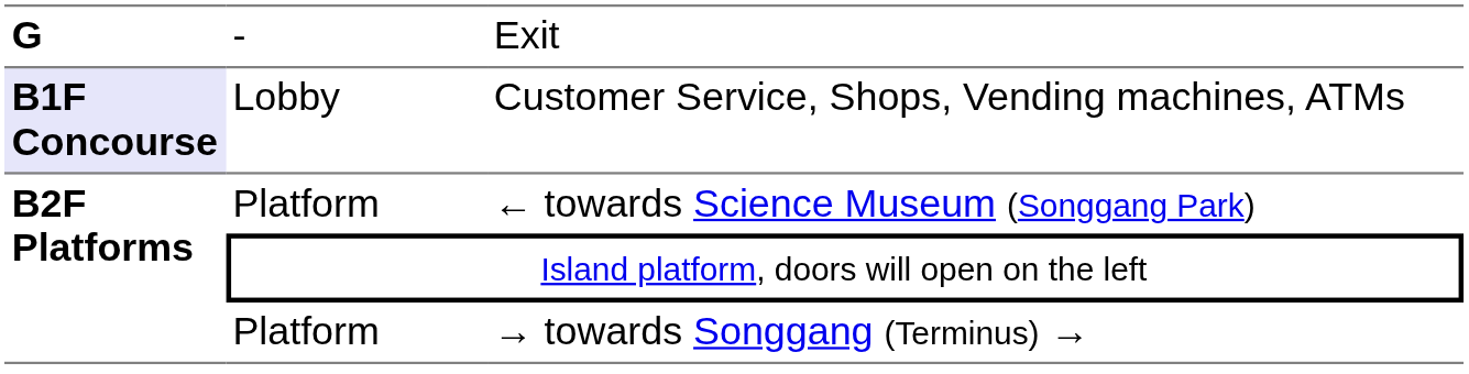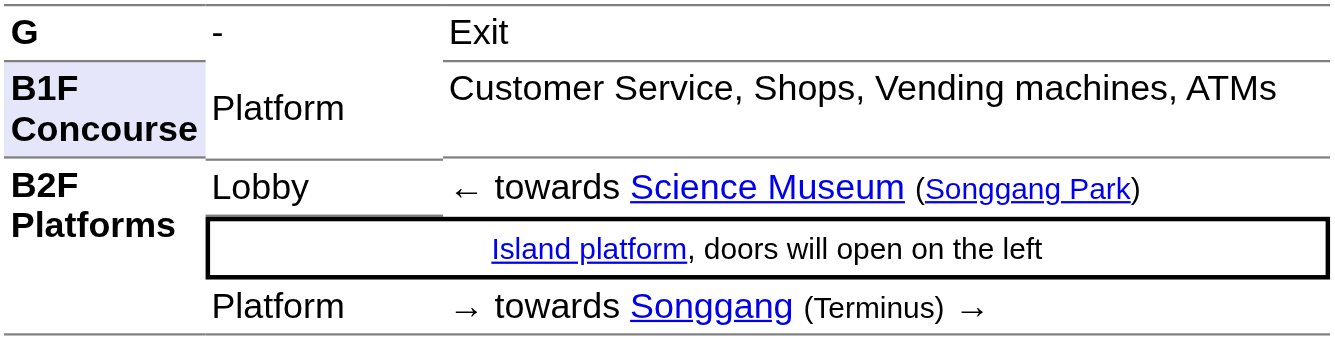Customer Service, Shops, Vending machines, ATMs | column 2: Lobby -> Platform
← towards Science Museum (Songgang Park) | column 2: Platform -> Lobby
